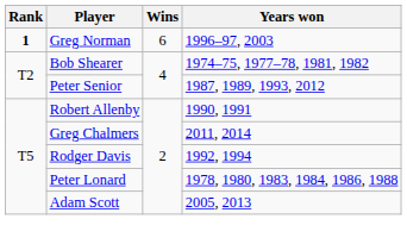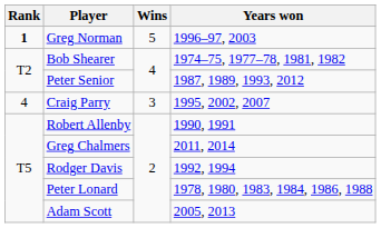Greg Norman | Wins: 6 -> 5
+ row: 4 | Craig Parry | 3 | 1995, 2002, 2007
